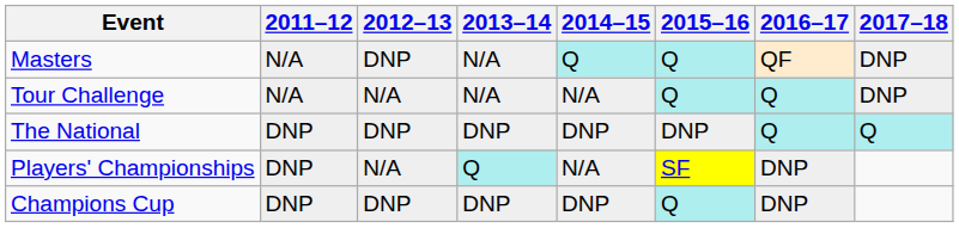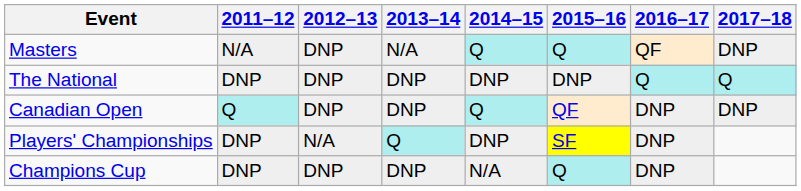- row: Tour Challenge | N/A | N/A | N/A | N/A | Q | Q | DNP
+ row: Canadian Open | Q | DNP | DNP | Q | QF | DNP | DNP
Players' Championships | 2014–15: N/A -> DNP
Champions Cup | 2014–15: DNP -> N/A
